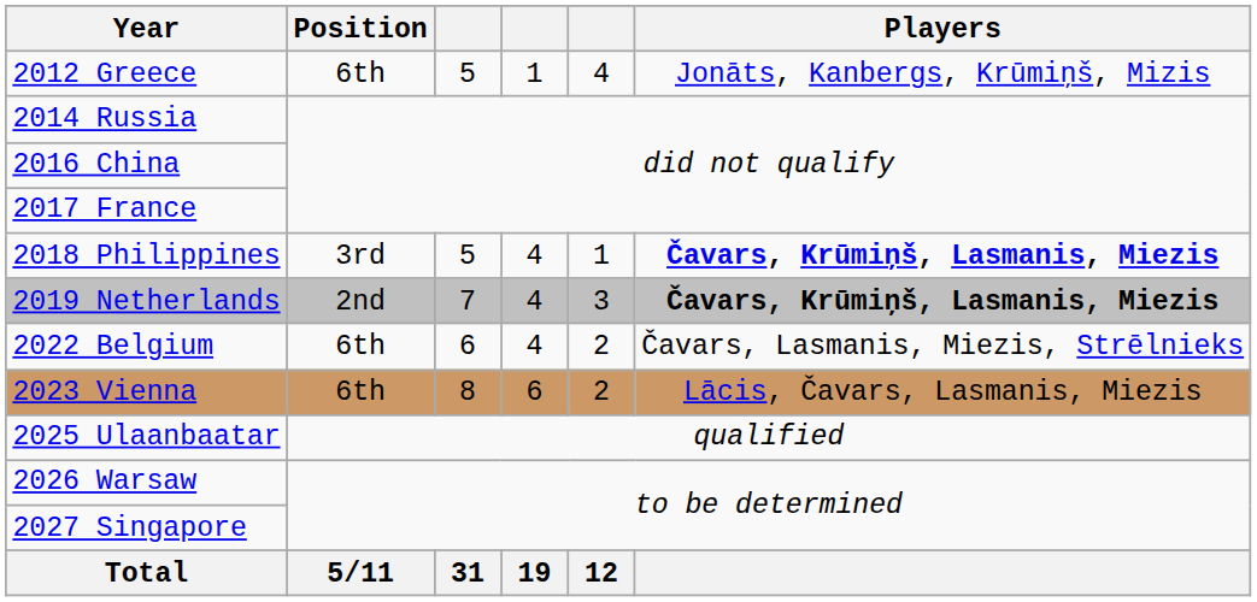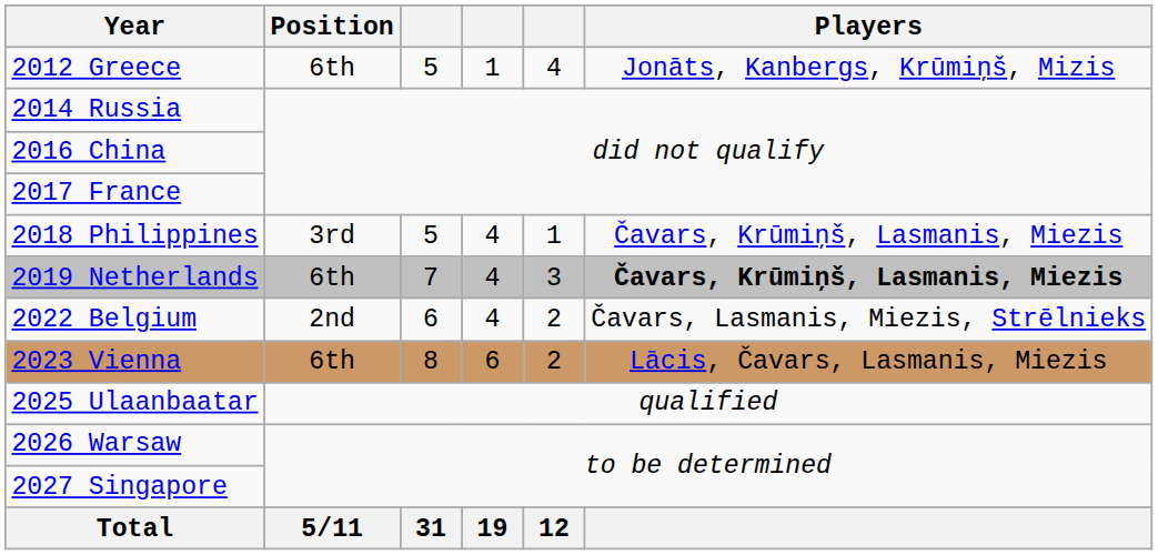2018 Philippines | Players: bold -> normal
2019 Netherlands | Position: 2nd -> 6th
2022 Belgium | Position: 6th -> 2nd
